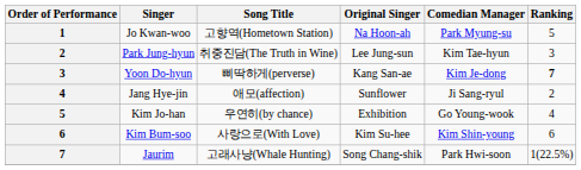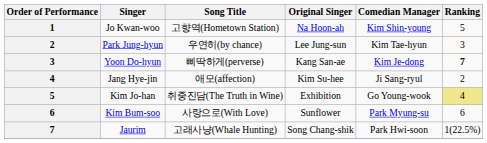Jo Kwan-woo | Comedian Manager: Park Myung-su -> Kim Shin-young
Park Jung-hyun | Song Title: 취중진담(The Truth in Wine) -> 우연히(by chance)
Jang Hye-jin | Original Singer: Sunflower -> Kim Su-hee
Kim Jo-han | Song Title: 우연히(by chance) -> 취중진담(The Truth in Wine)
Kim Jo-han | Ranking: no background -> khaki background
Kim Bum-soo | Original Singer: Kim Su-hee -> Sunflower
Kim Bum-soo | Comedian Manager: Kim Shin-young -> Park Myung-su
